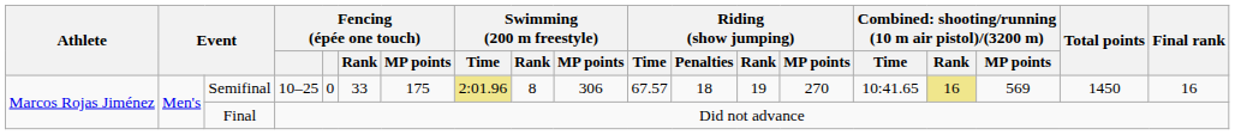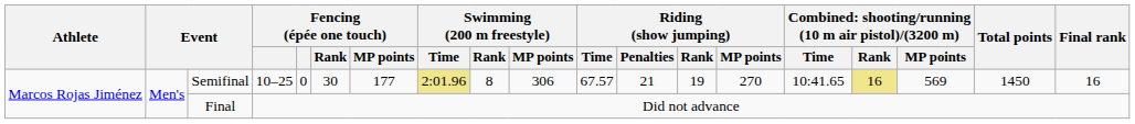Semifinal | Fencing (épée one touch) / Rank: 33 -> 30
Semifinal | Fencing (épée one touch) / MP points: 175 -> 177
Semifinal | Riding (show jumping) / Penalties: 18 -> 21
